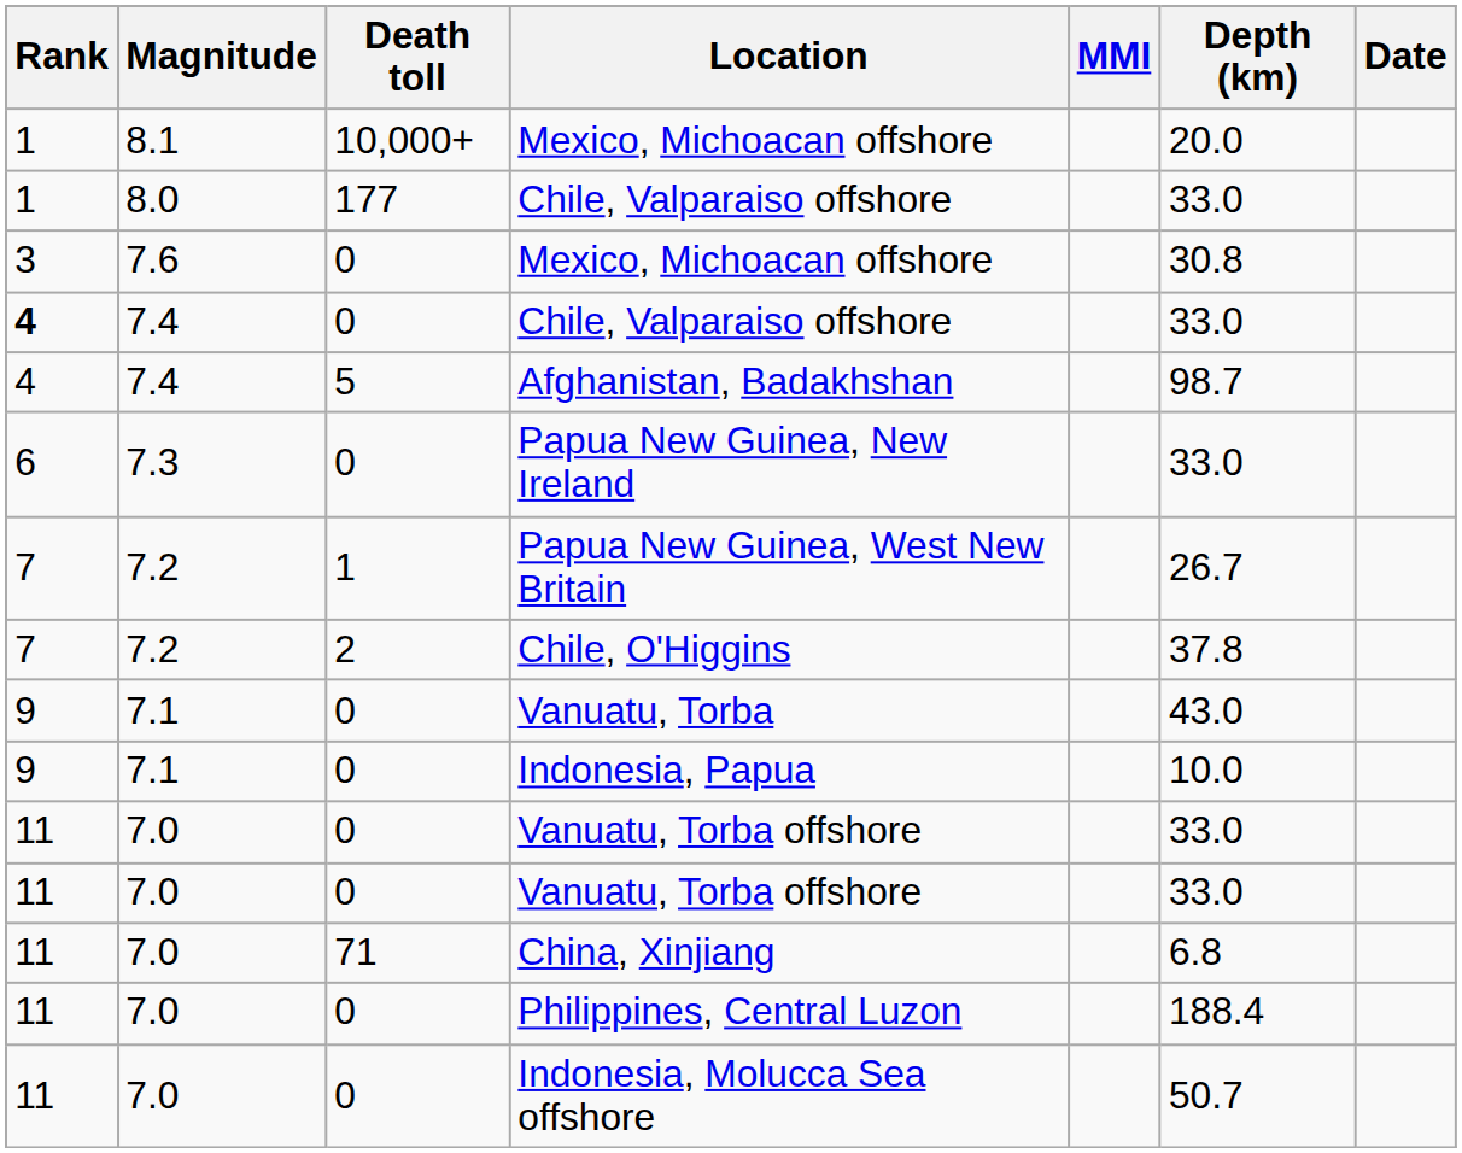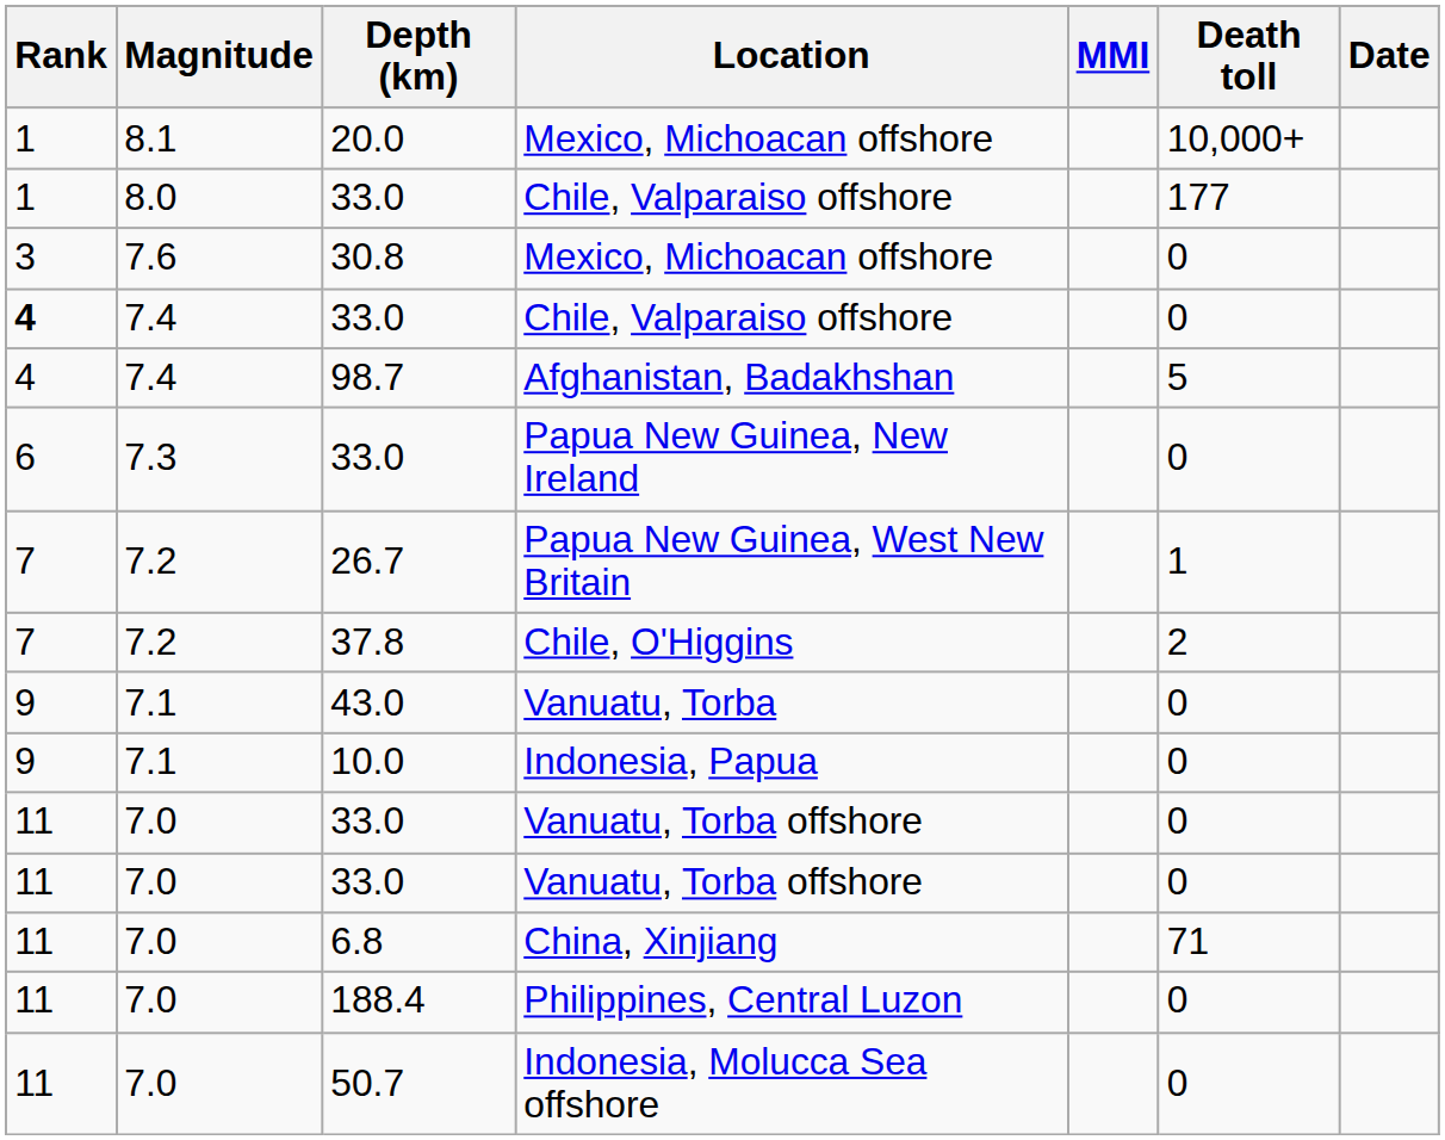columns swapped: Death toll <-> Depth (km)
